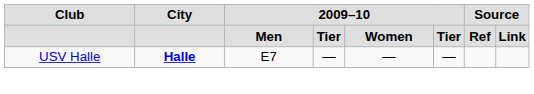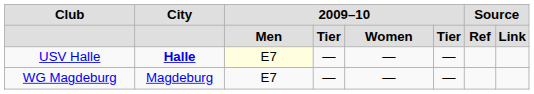USV Halle | column 3: no background -> lightyellow background
+ row: WG Magdeburg | Magdeburg | E7 | — | — | —
